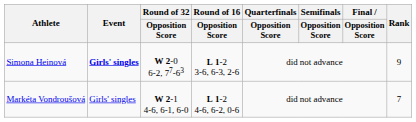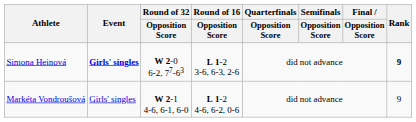Simona Heinová | Rank: normal -> bold
Markéta Vondroušová | Rank: 7 -> 9
